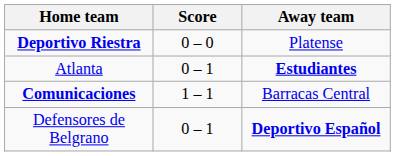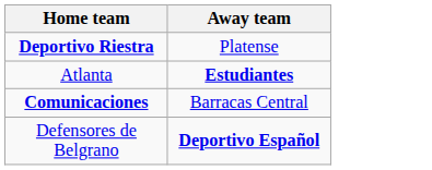- column: Score | 0 – 0 | 0 – 1 | 1 – 1 | 0 – 1
